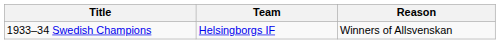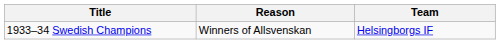columns swapped: Team <-> Reason
